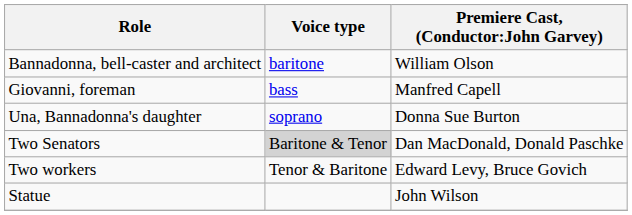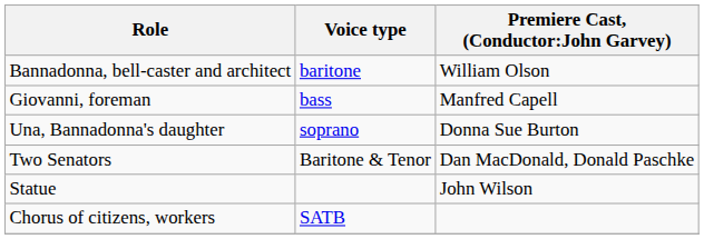Two Senators | Voice type: lightgrey background -> no background
- row: Two workers | Tenor & Baritone | Edward Levy, Bruce Govich
+ row: Chorus of citizens, workers | SATB
